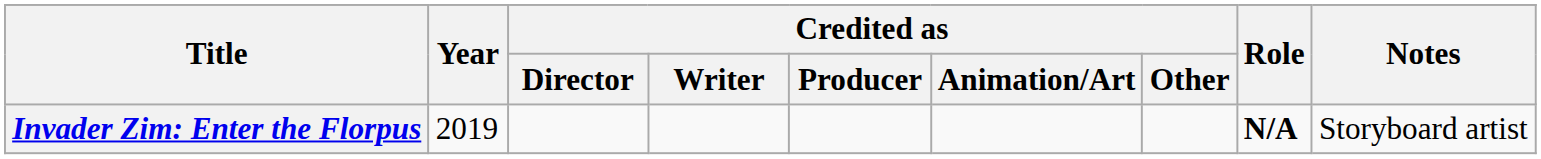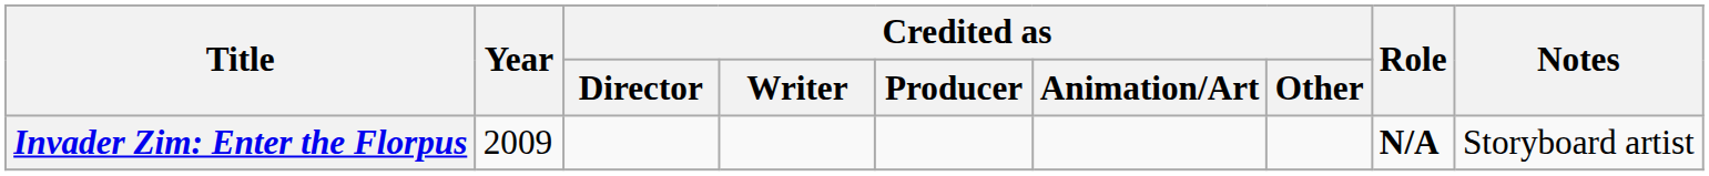Invader Zim: Enter the Florpus | Year: 2019 -> 2009
